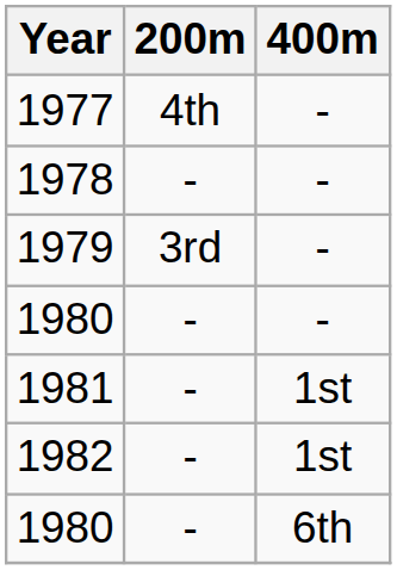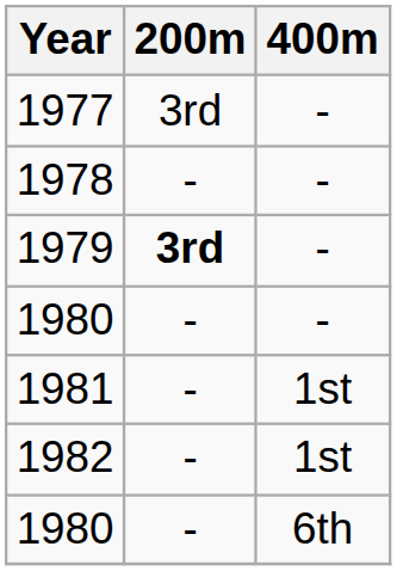1977 | 200m: 4th -> 3rd
1979 | 200m: normal -> bold
